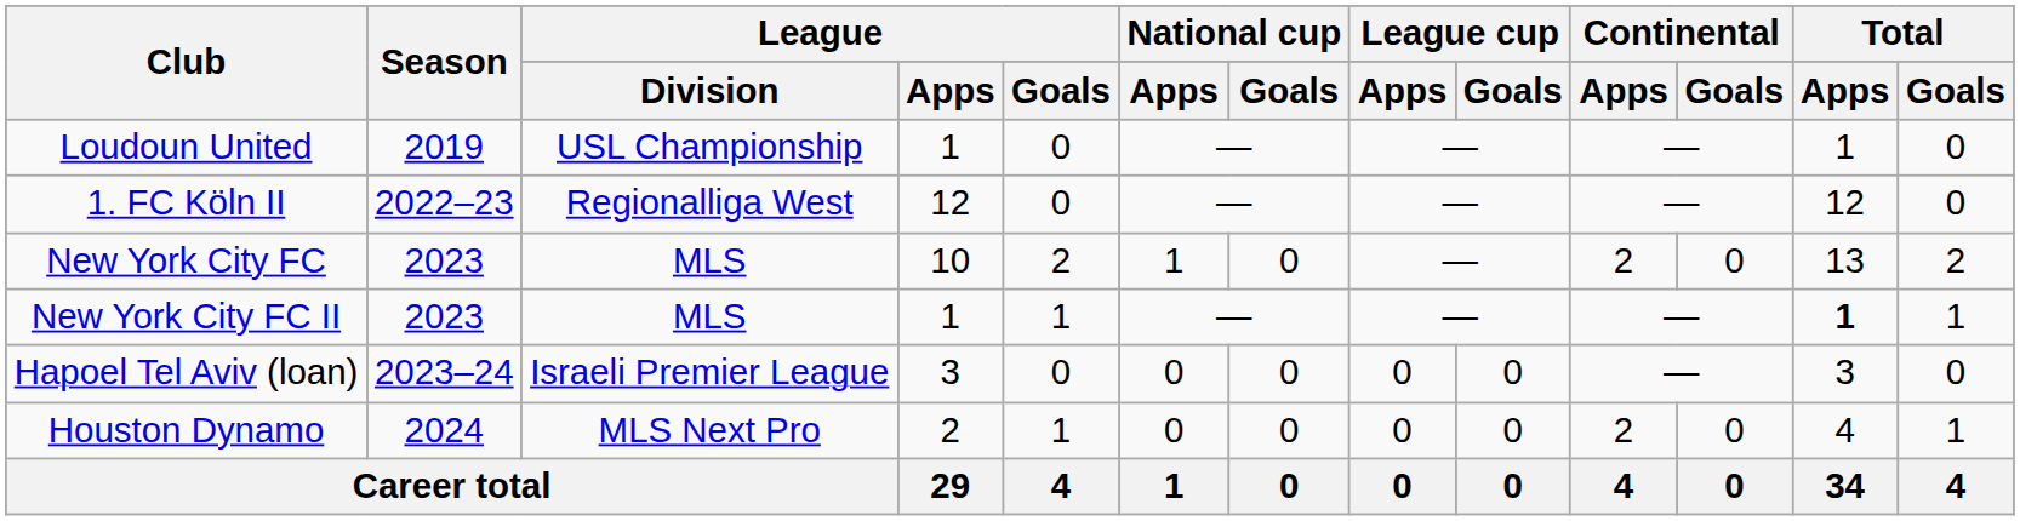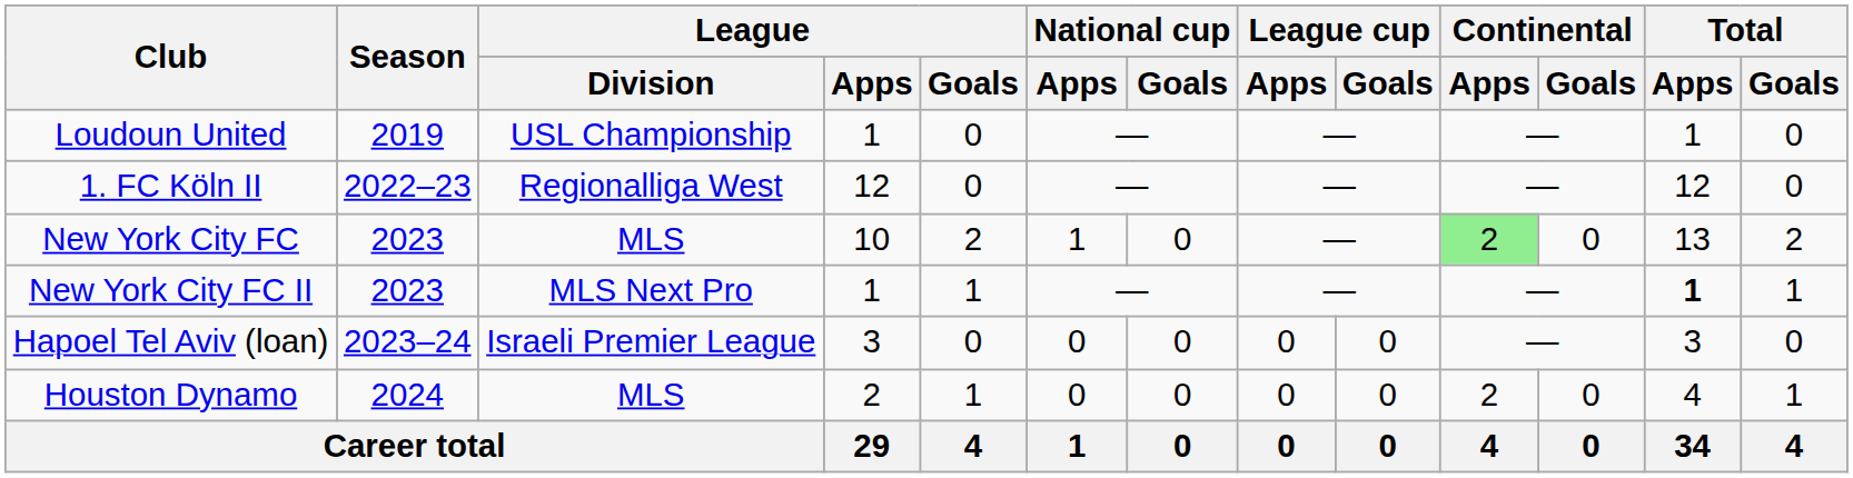New York City FC | Continental / Apps: no background -> lightgreen background
New York City FC II | League / Division: MLS -> MLS Next Pro
Houston Dynamo | League / Division: MLS Next Pro -> MLS
